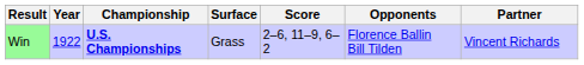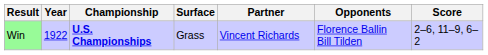columns swapped: Partner <-> Score
